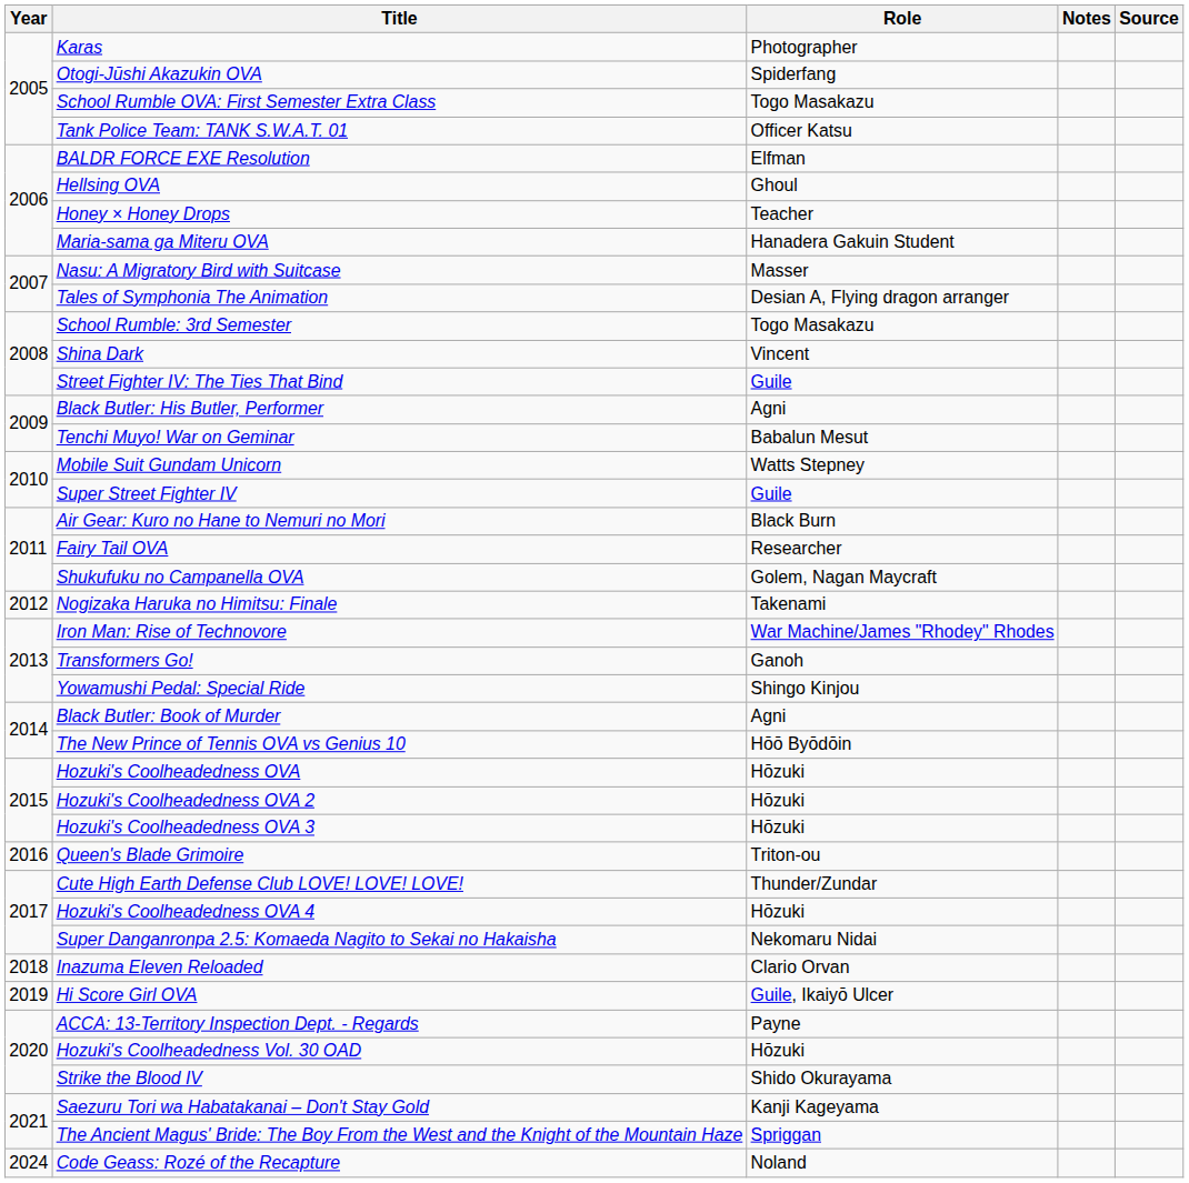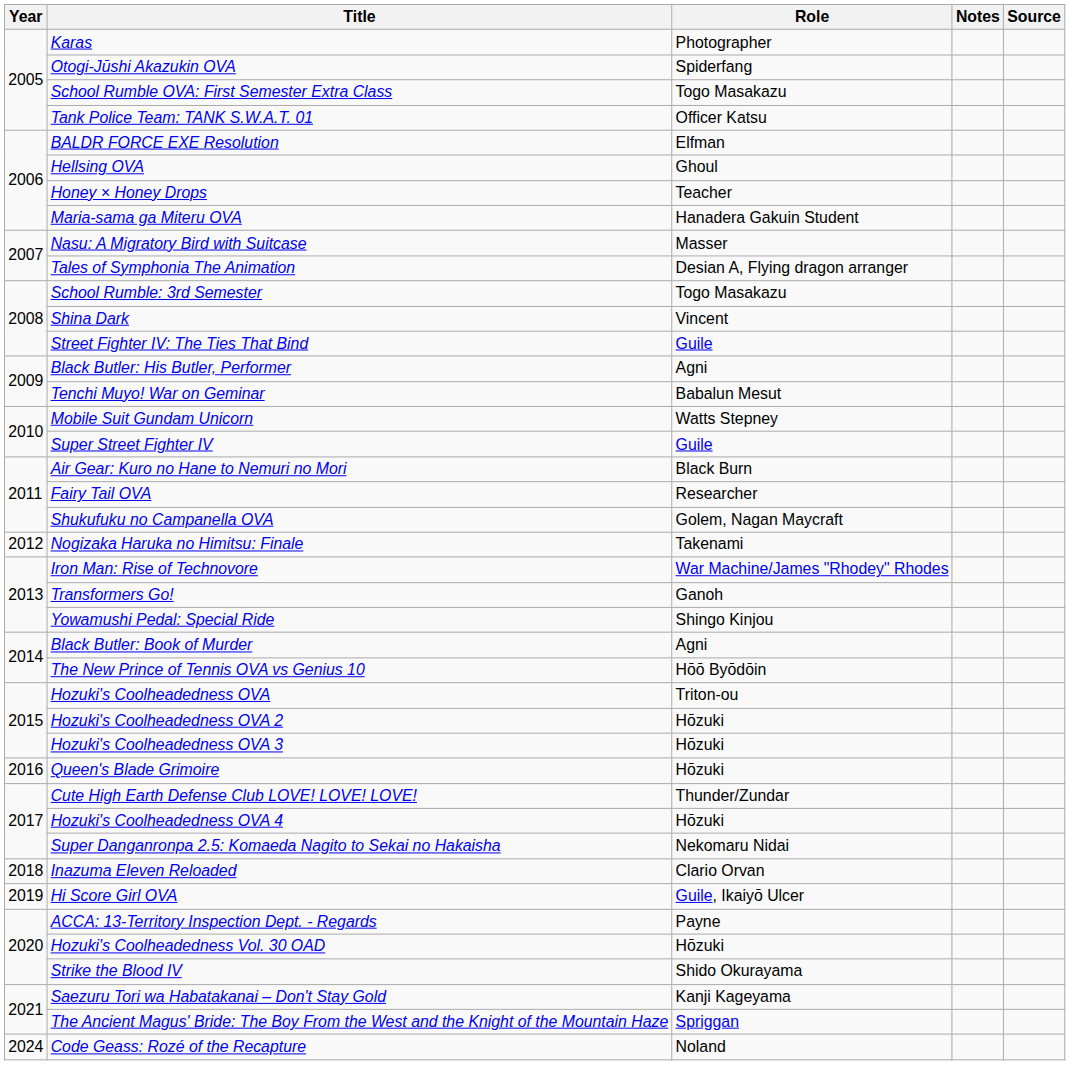Hozuki's Coolheadedness OVA | Role: Hōzuki -> Triton-ou
Queen's Blade Grimoire | Role: Triton-ou -> Hōzuki
